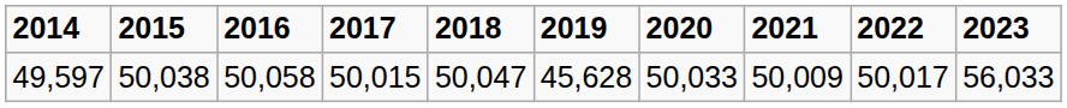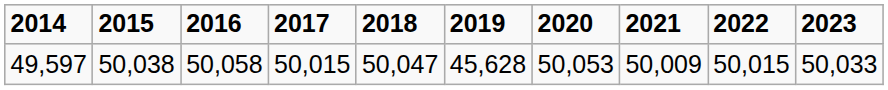49,597 | 2020: 50,033 -> 50,053
49,597 | 2022: 50,017 -> 50,015
49,597 | 2023: 56,033 -> 50,033
